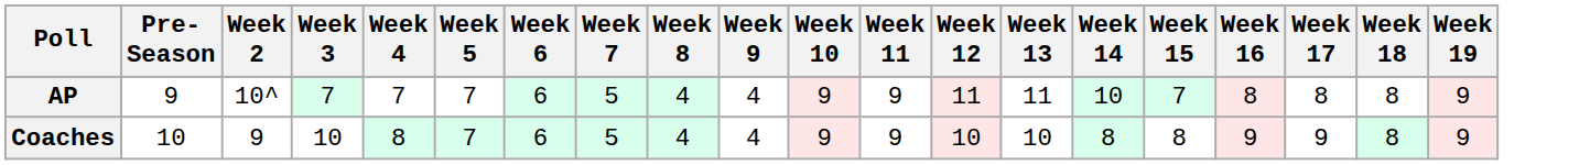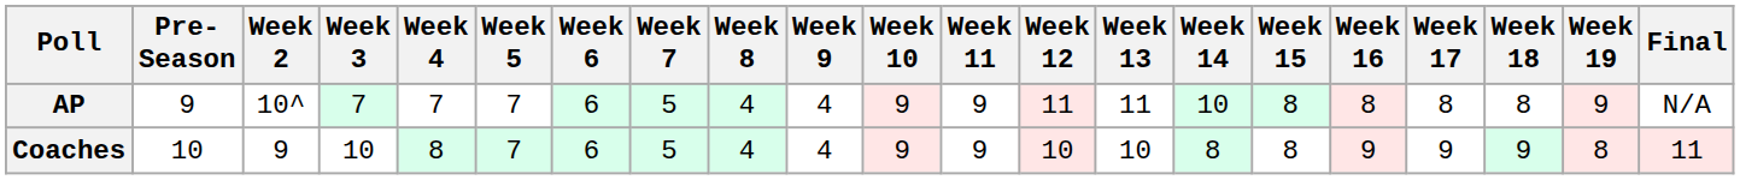+ column: Final | N/A | 11
AP | Week 15: 7 -> 8
Coaches | Week 18: 8 -> 9
Coaches | Week 19: 9 -> 8
